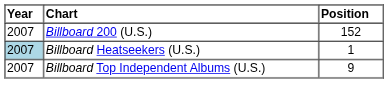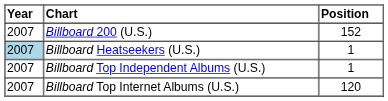Billboard Top Independent Albums (U.S.) | Position: 9 -> 1
+ row: 2007 | Billboard Top Internet Albums (U.S.) | 120
